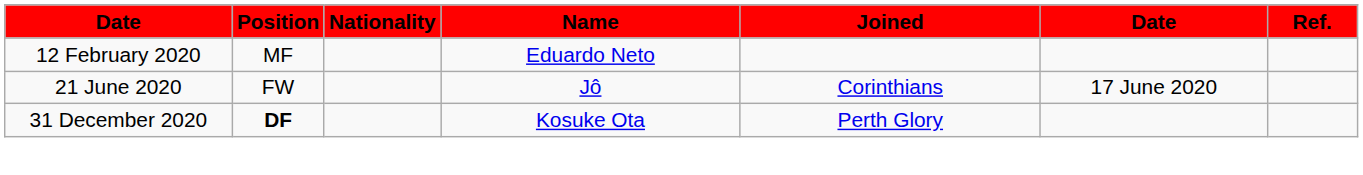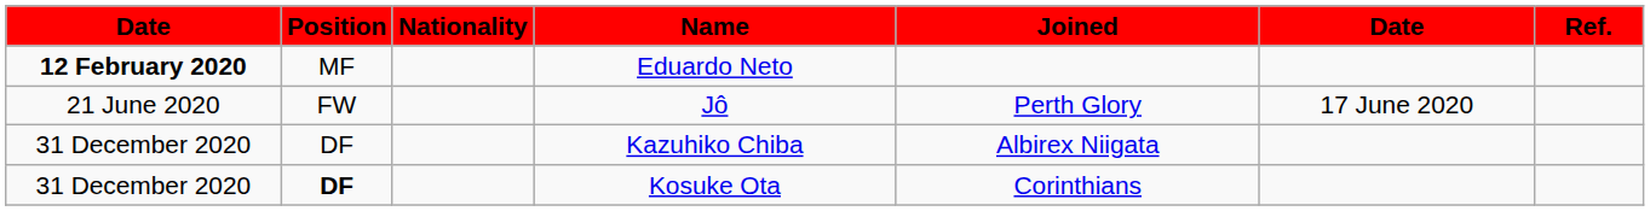Eduardo Neto | column 1: normal -> bold
Jô | Joined: Corinthians -> Perth Glory
+ row: 31 December 2020 | DF | Kazuhiko Chiba | Albirex Niigata
Kosuke Ota | Joined: Perth Glory -> Corinthians
